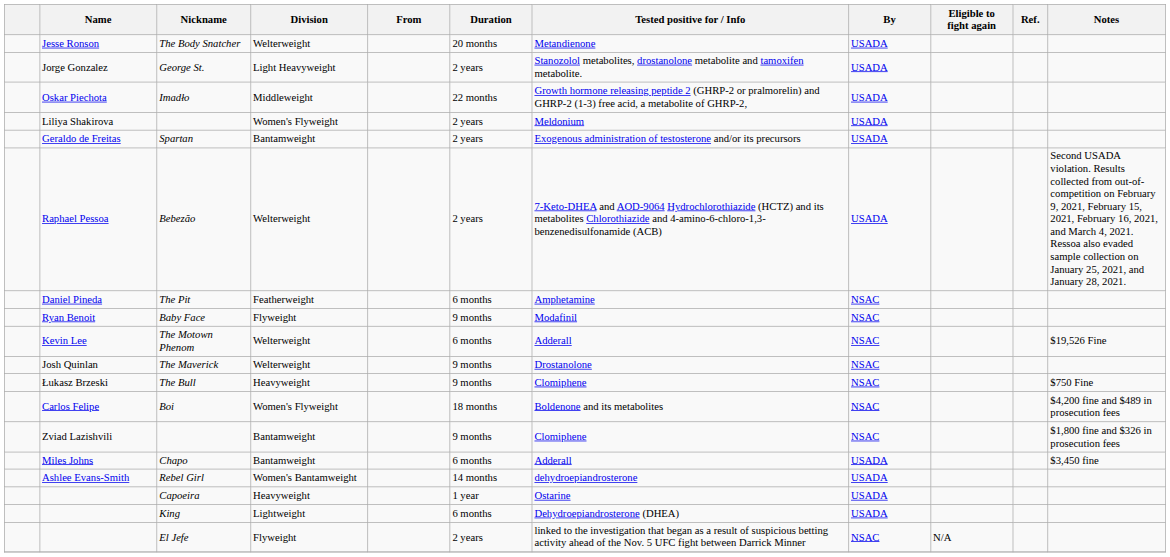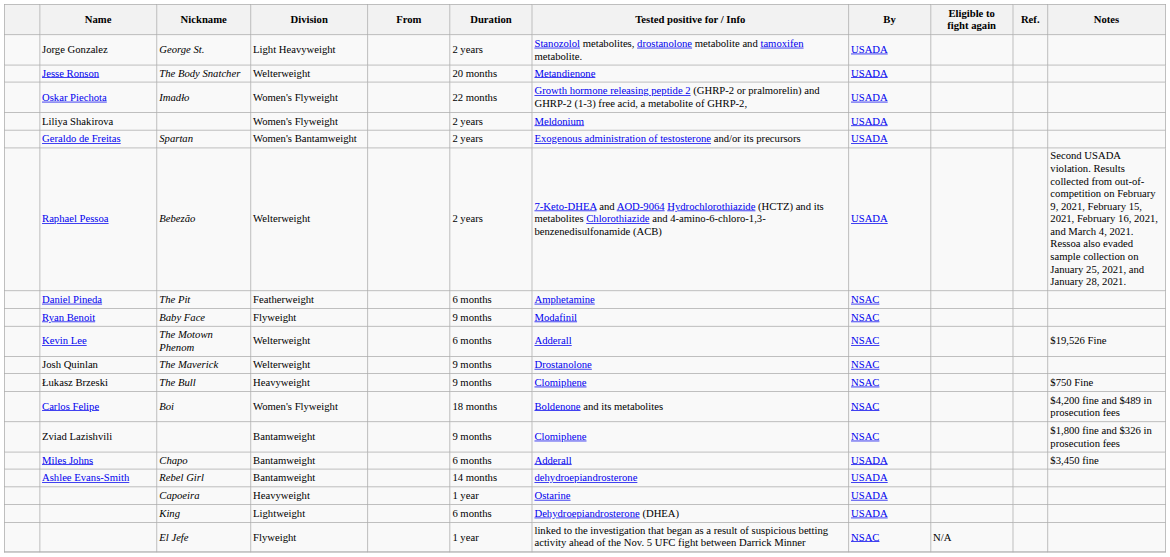rows swapped: The Body Snatcher <-> George St.
Imadło | Division: Middleweight -> Women's Flyweight
Spartan | Division: Bantamweight -> Women's Bantamweight
Rebel Girl | Division: Women's Bantamweight -> Bantamweight
El Jefe | Duration: 2 years -> 1 year
